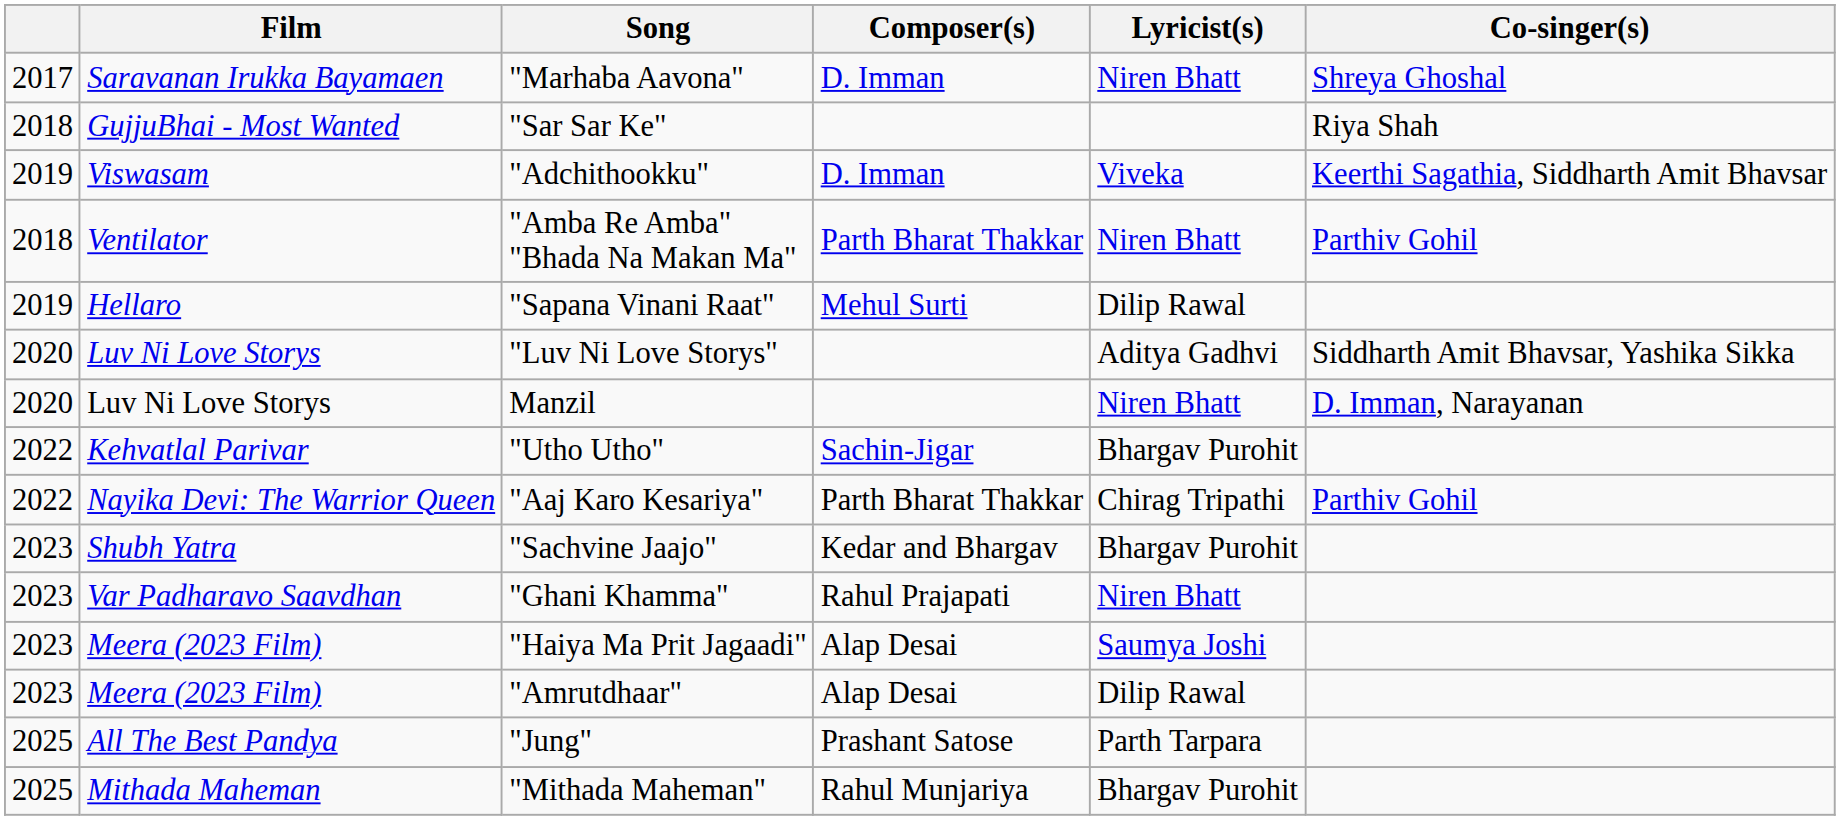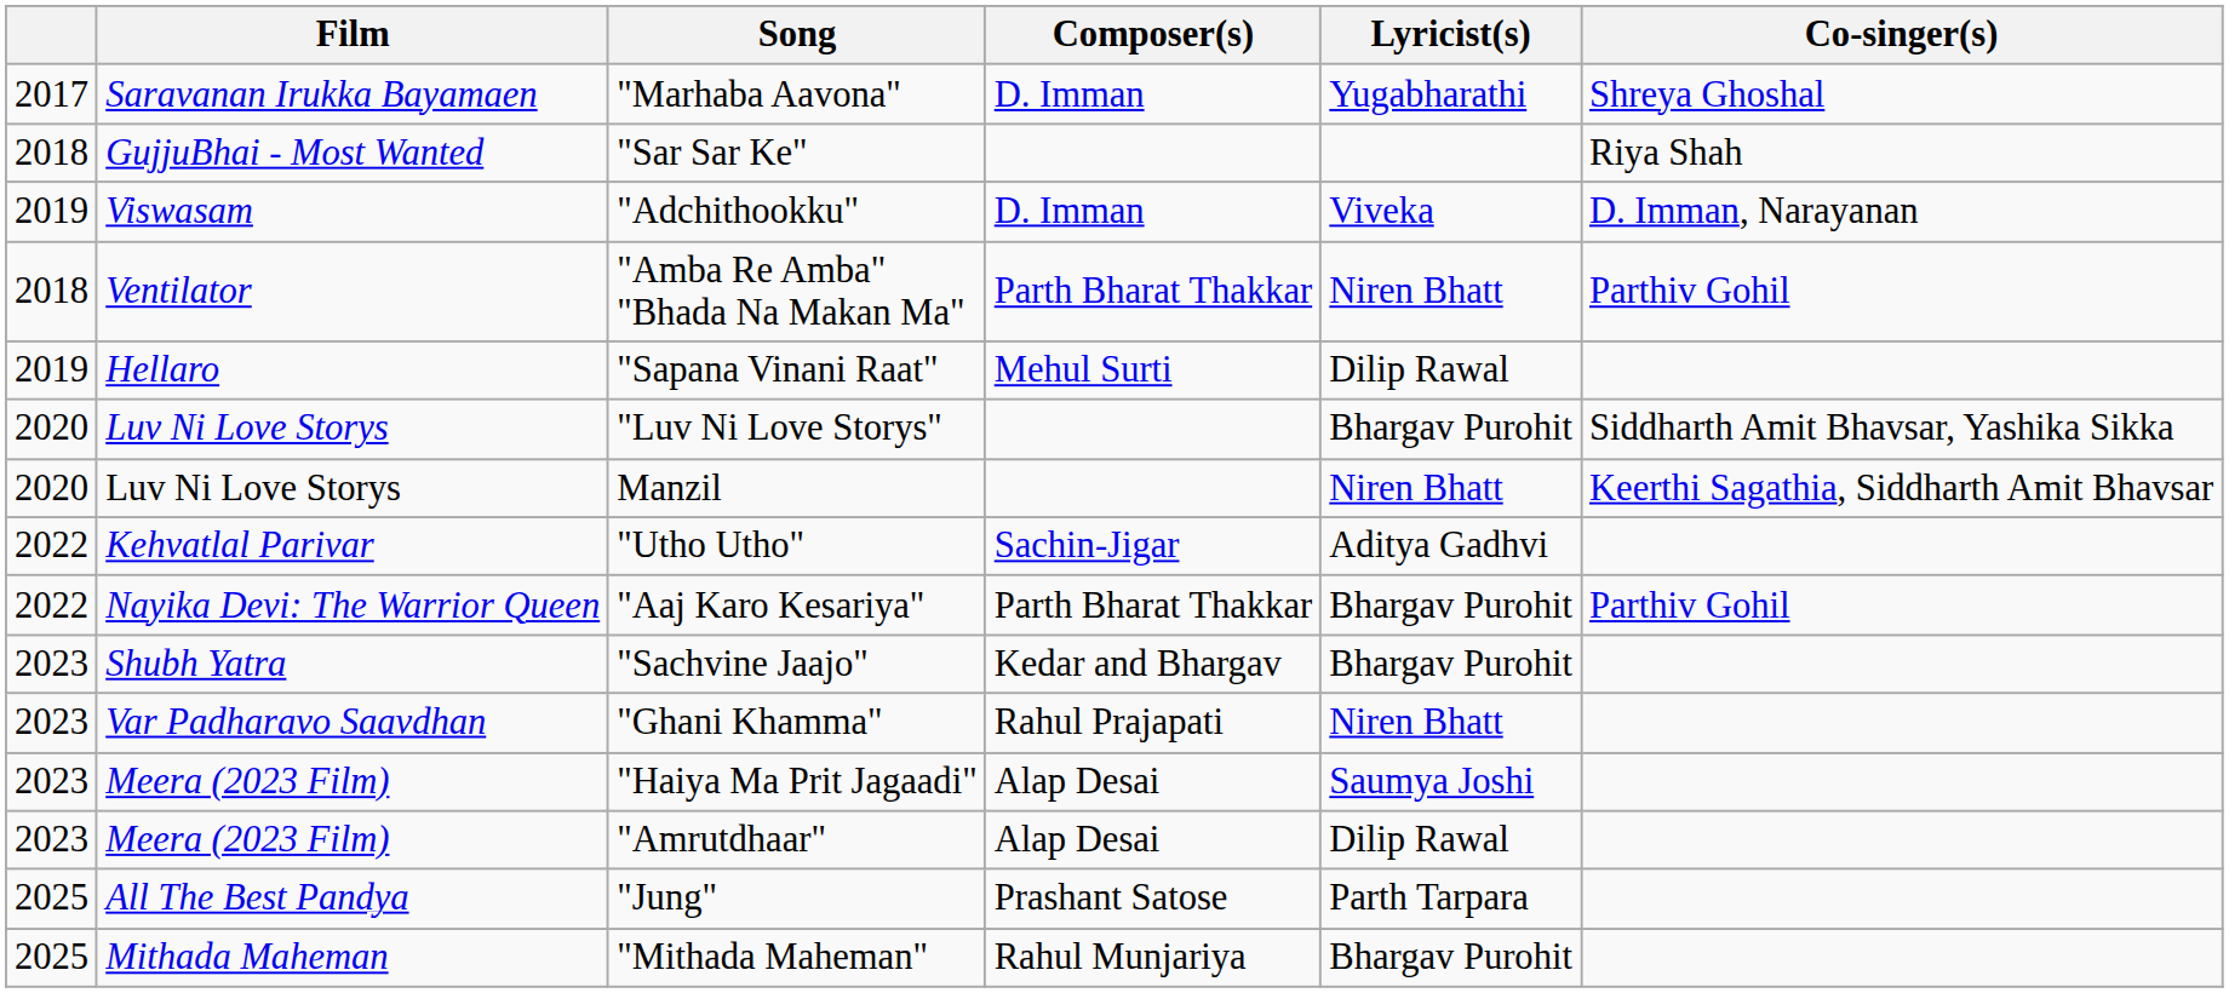"Marhaba Aavona" | Lyricist(s): Niren Bhatt -> Yugabharathi
"Adchithookku" | Co-singer(s): Keerthi Sagathia, Siddharth Amit Bhavsar -> D. Imman, Narayanan
"Luv Ni Love Storys" | Lyricist(s): Aditya Gadhvi -> Bhargav Purohit
Manzil | Co-singer(s): D. Imman, Narayanan -> Keerthi Sagathia, Siddharth Amit Bhavsar
"Utho Utho" | Lyricist(s): Bhargav Purohit -> Aditya Gadhvi
"Aaj Karo Kesariya" | Lyricist(s): Chirag Tripathi -> Bhargav Purohit
